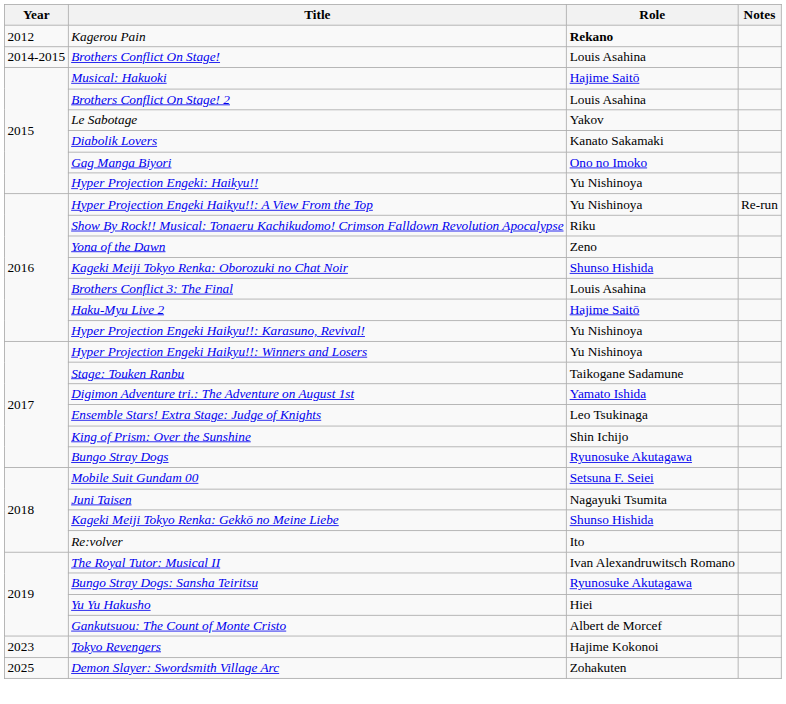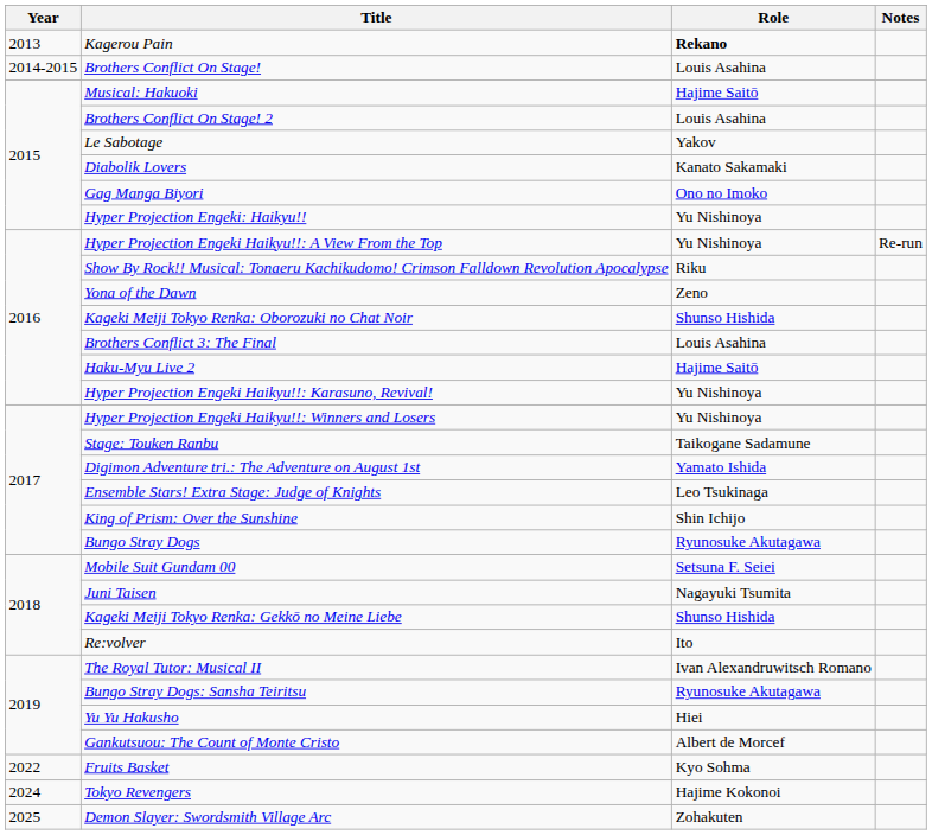Kagerou Pain | Year: 2012 -> 2013
+ row: 2022 | Fruits Basket | Kyo Sohma
Tokyo Revengers | Year: 2023 -> 2024
